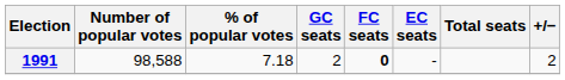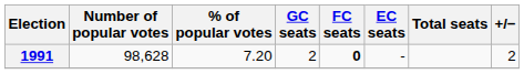1991 | Number of popular votes: 98,588 -> 98,628
1991 | % of popular votes: 7.18 -> 7.20
